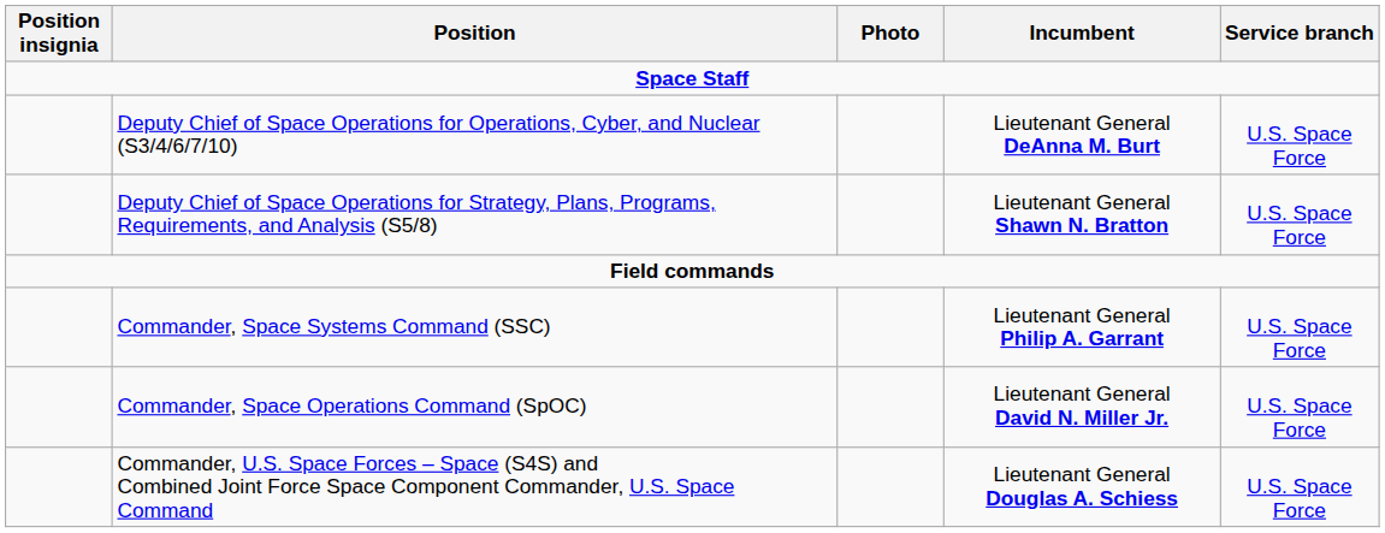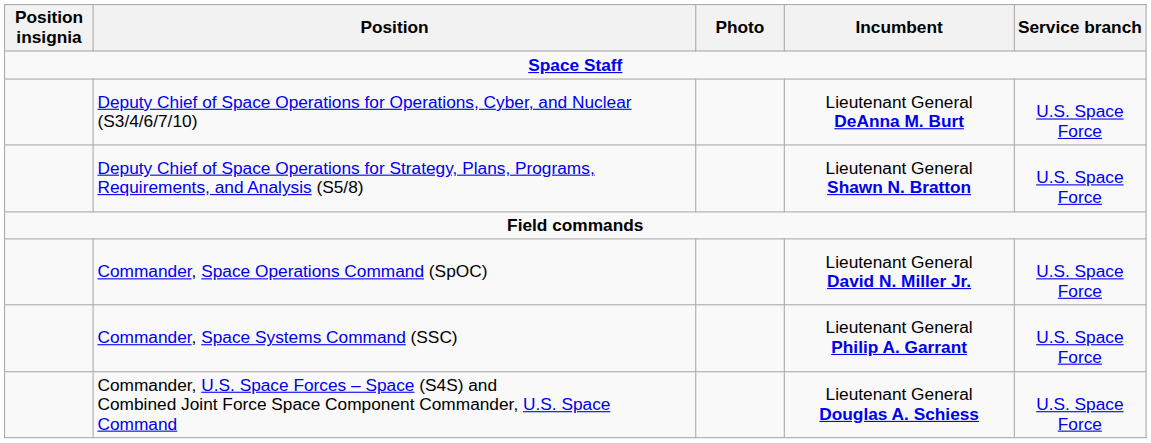rows swapped: Commander, Space Operations Command (SpOC) <-> Commander, Space Systems Command (SSC)
